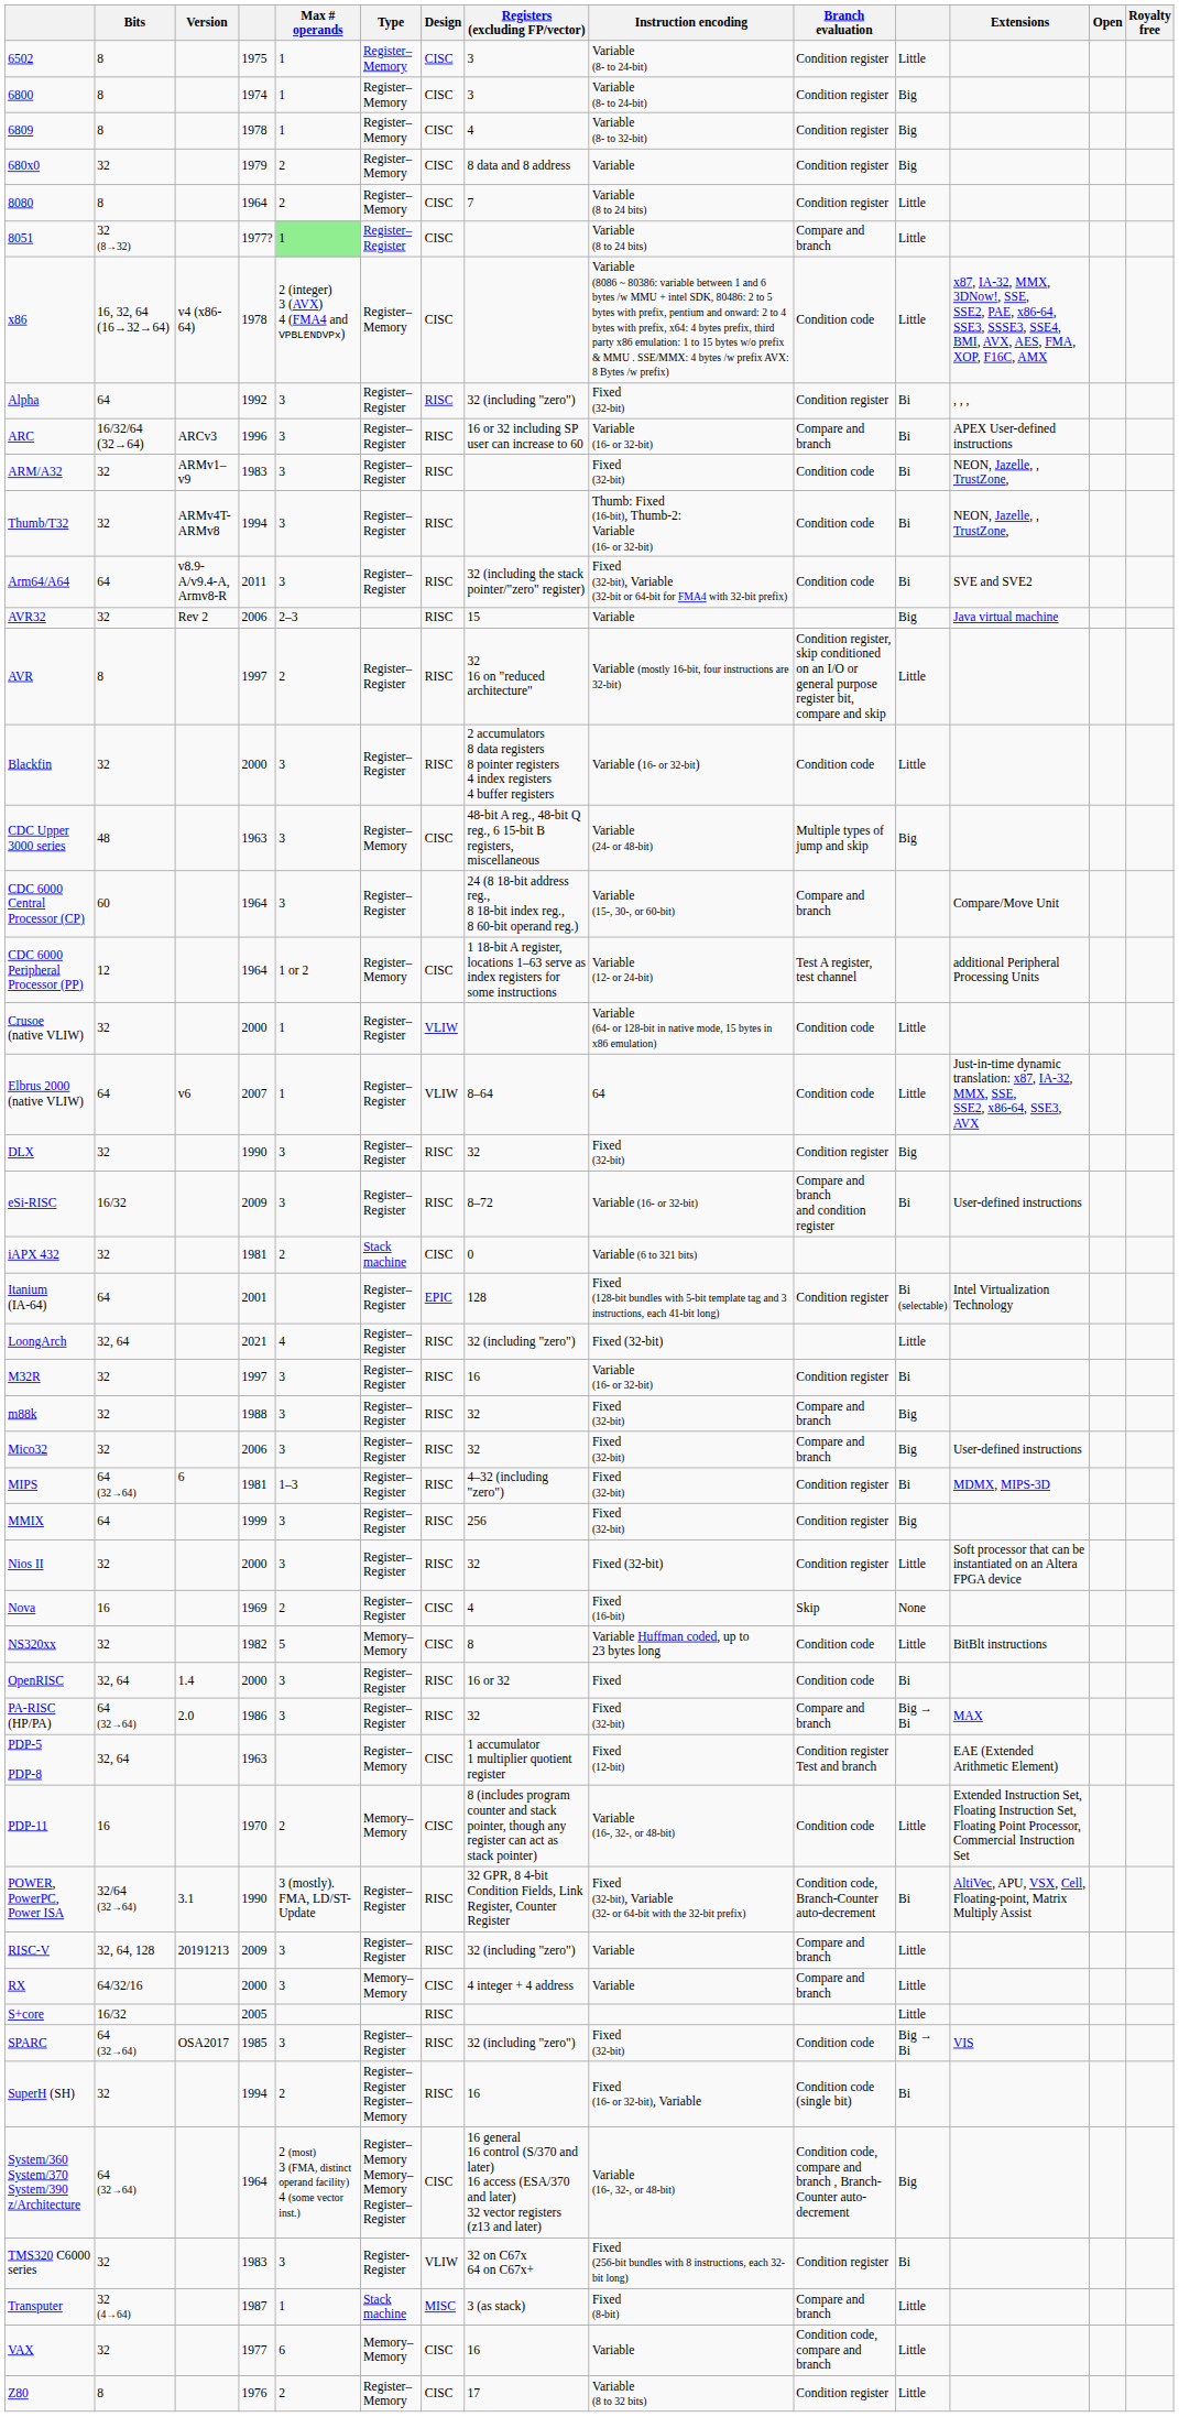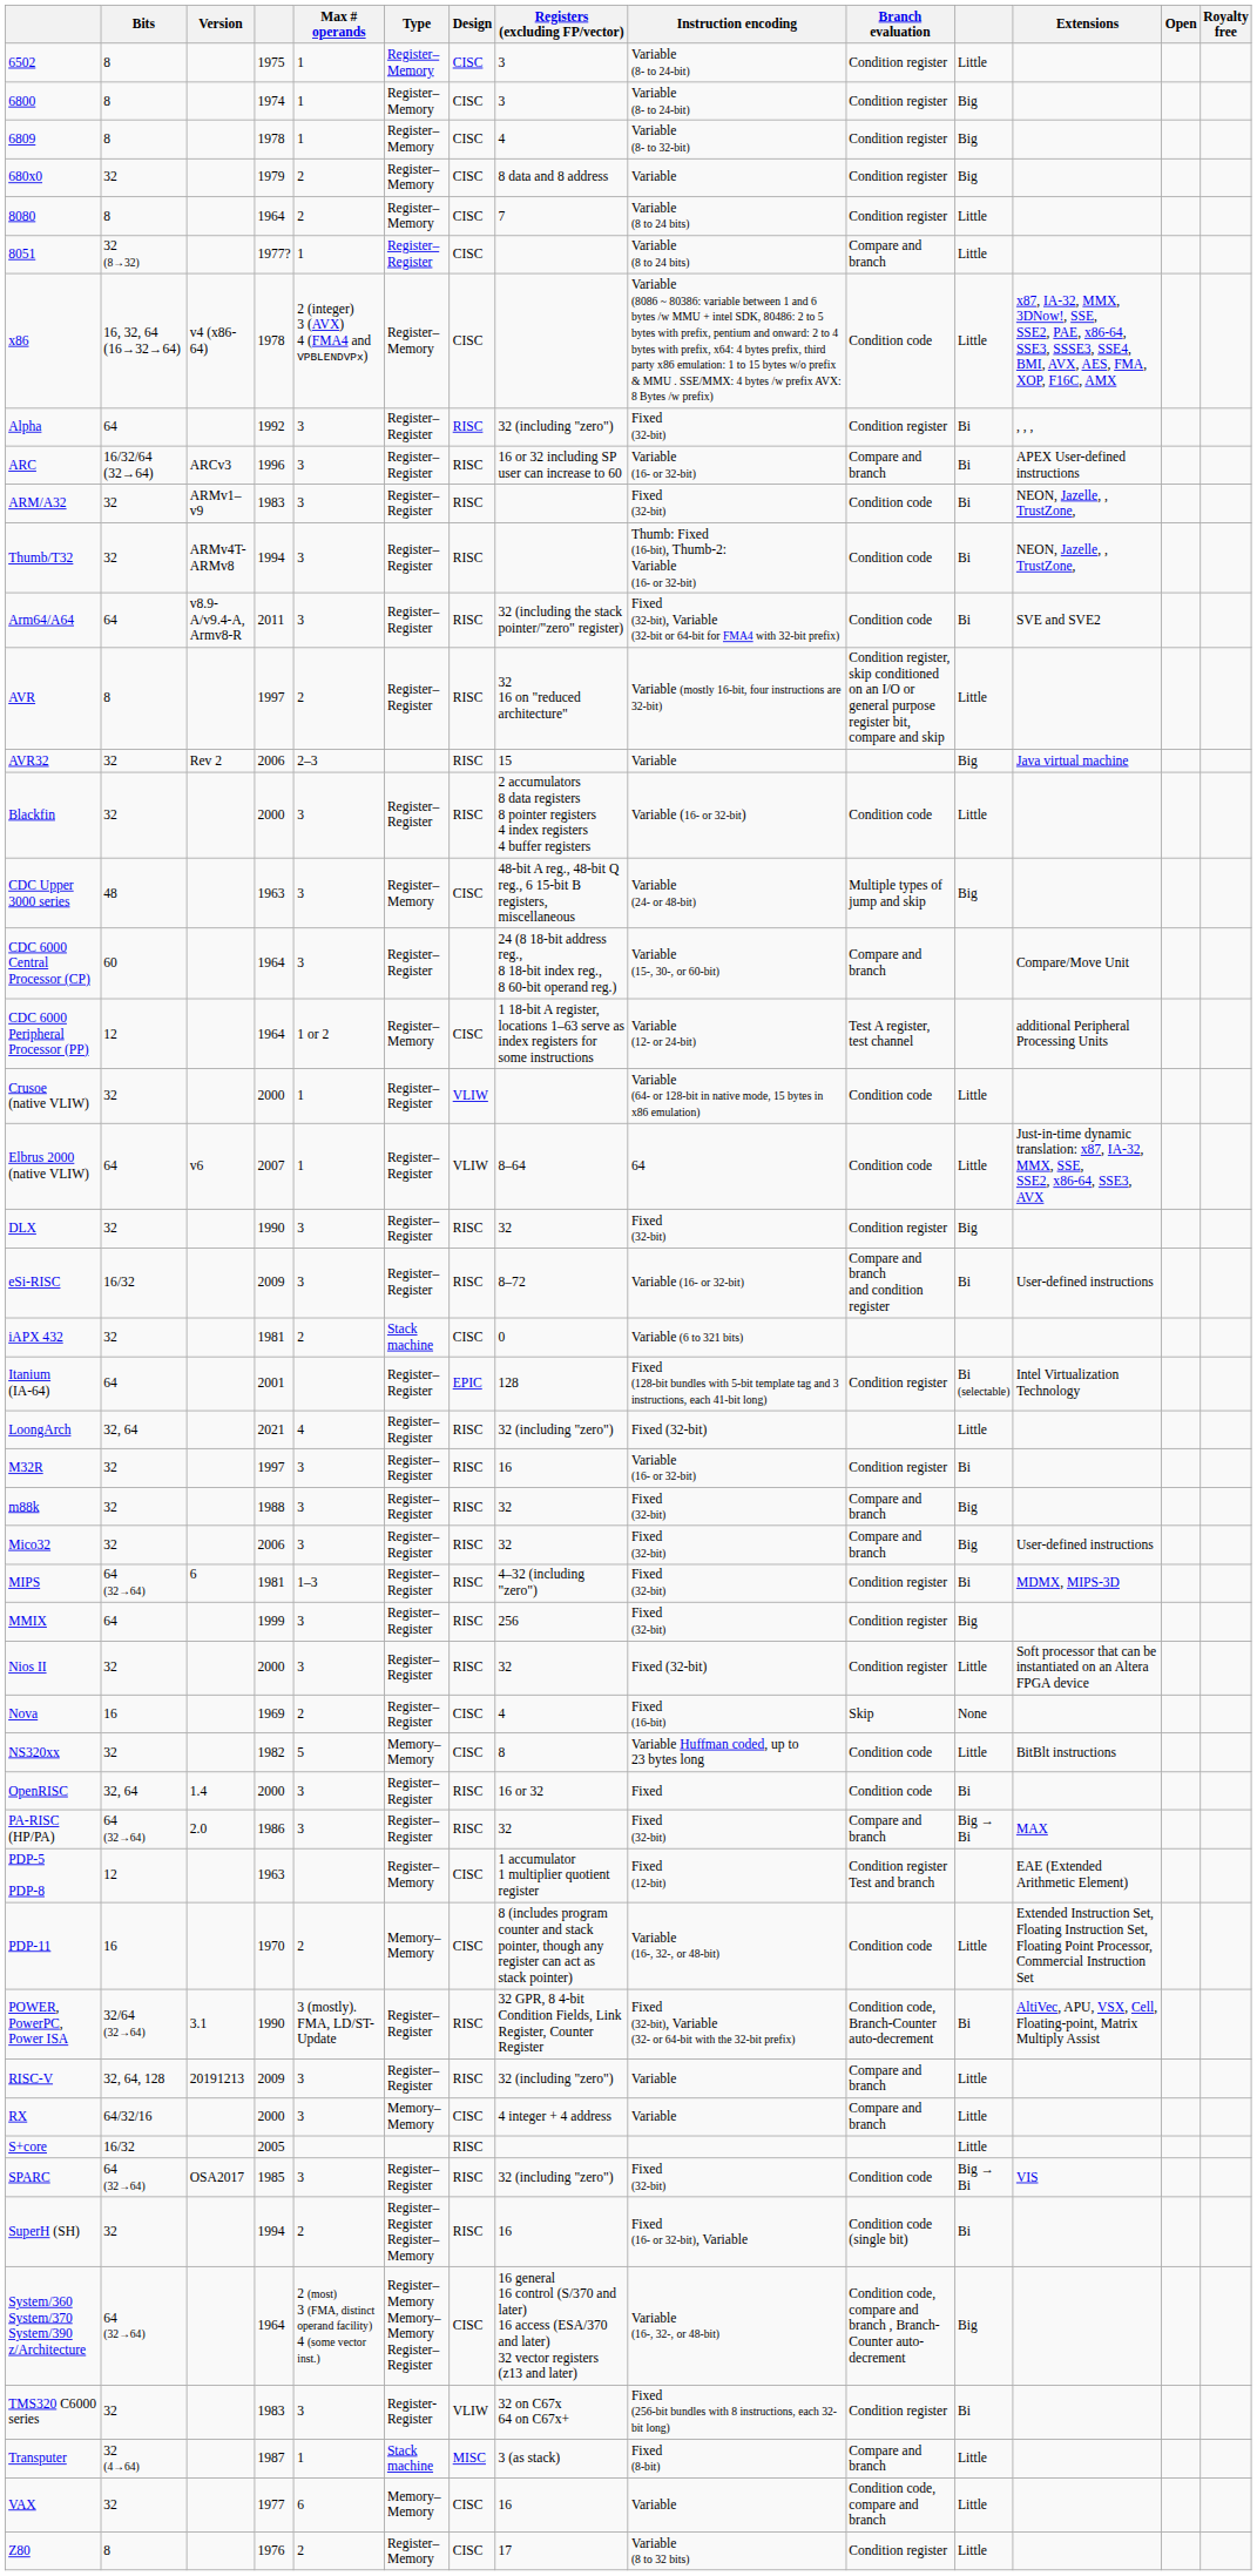8051 | Max # operands: lightgreen background -> no background
rows swapped: AVR <-> AVR32
PDP-5 PDP-8 | Bits: 32, 64 -> 12
